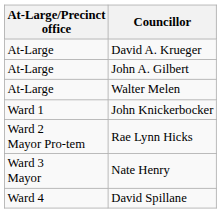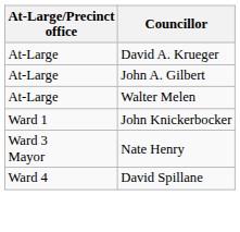- row: Ward 2 Mayor Pro-tem | Rae Lynn Hicks
